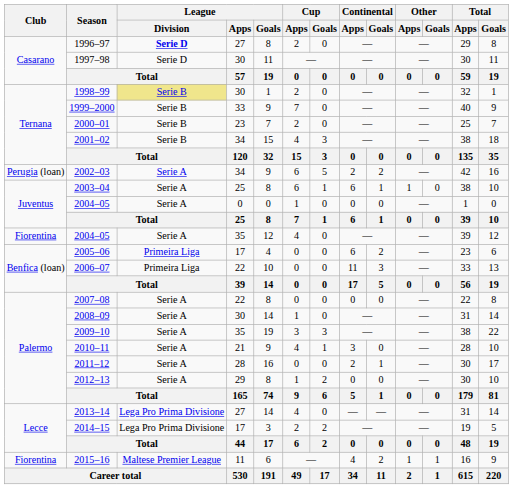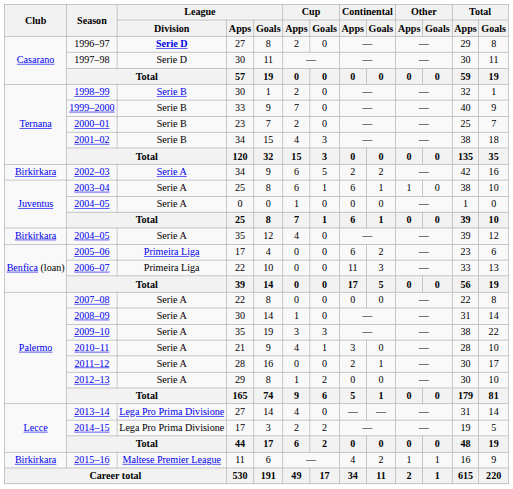1998–99 | League / Division: khaki background -> no background
2002–03 | Club: Perugia (loan) -> Birkirkara
2004–05 / 35 | Club: Fiorentina -> Birkirkara
2015–16 | Club: Fiorentina -> Birkirkara
